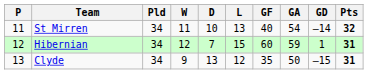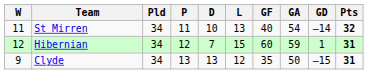columns swapped: P <-> W
